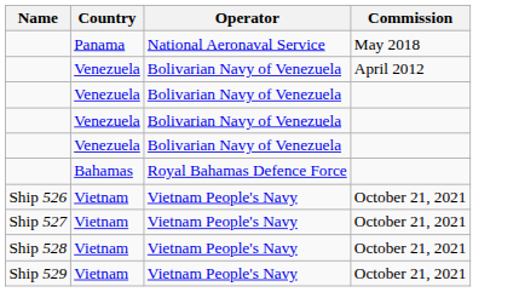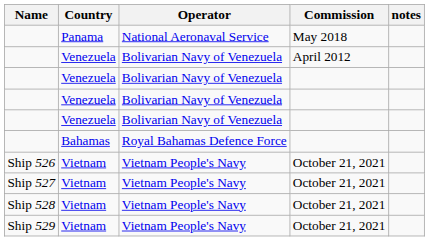+ column: notes
